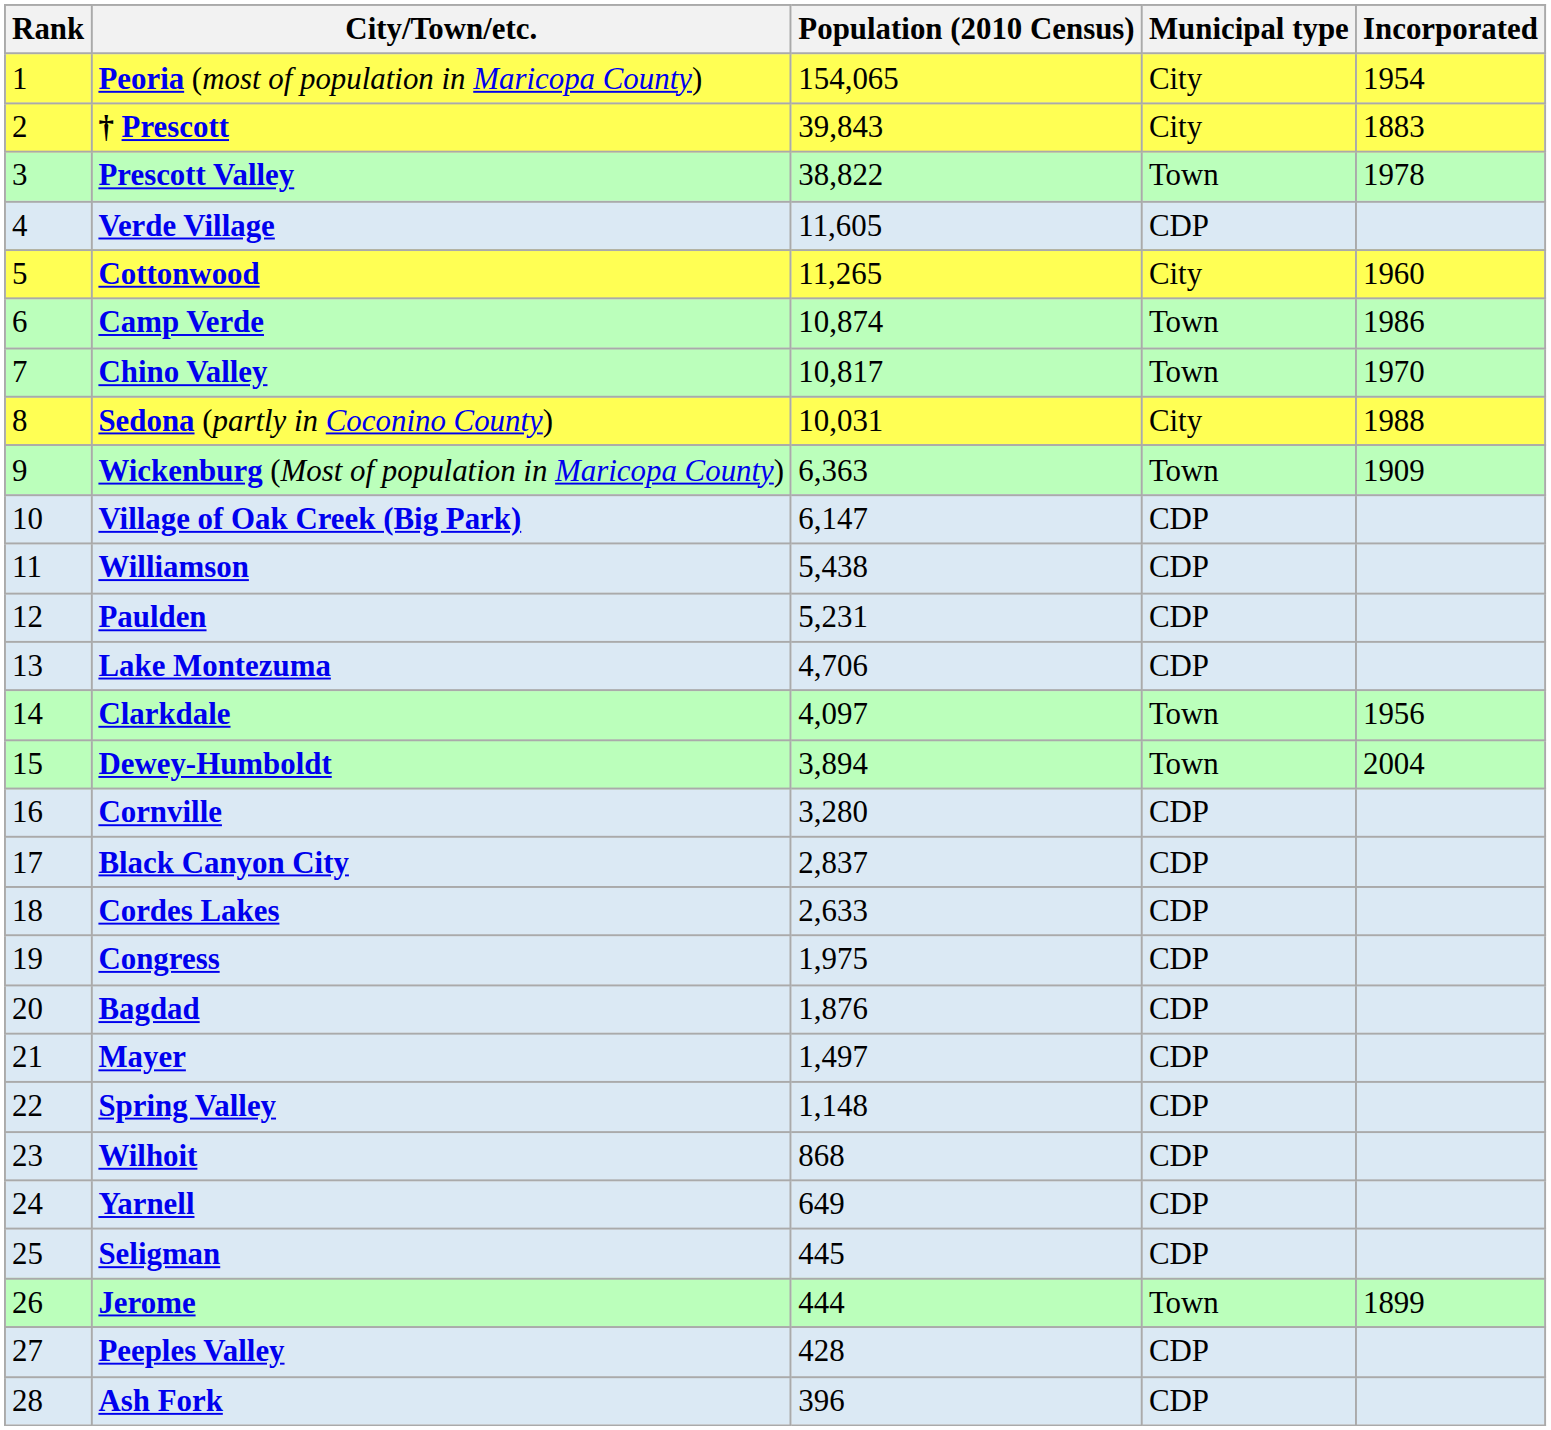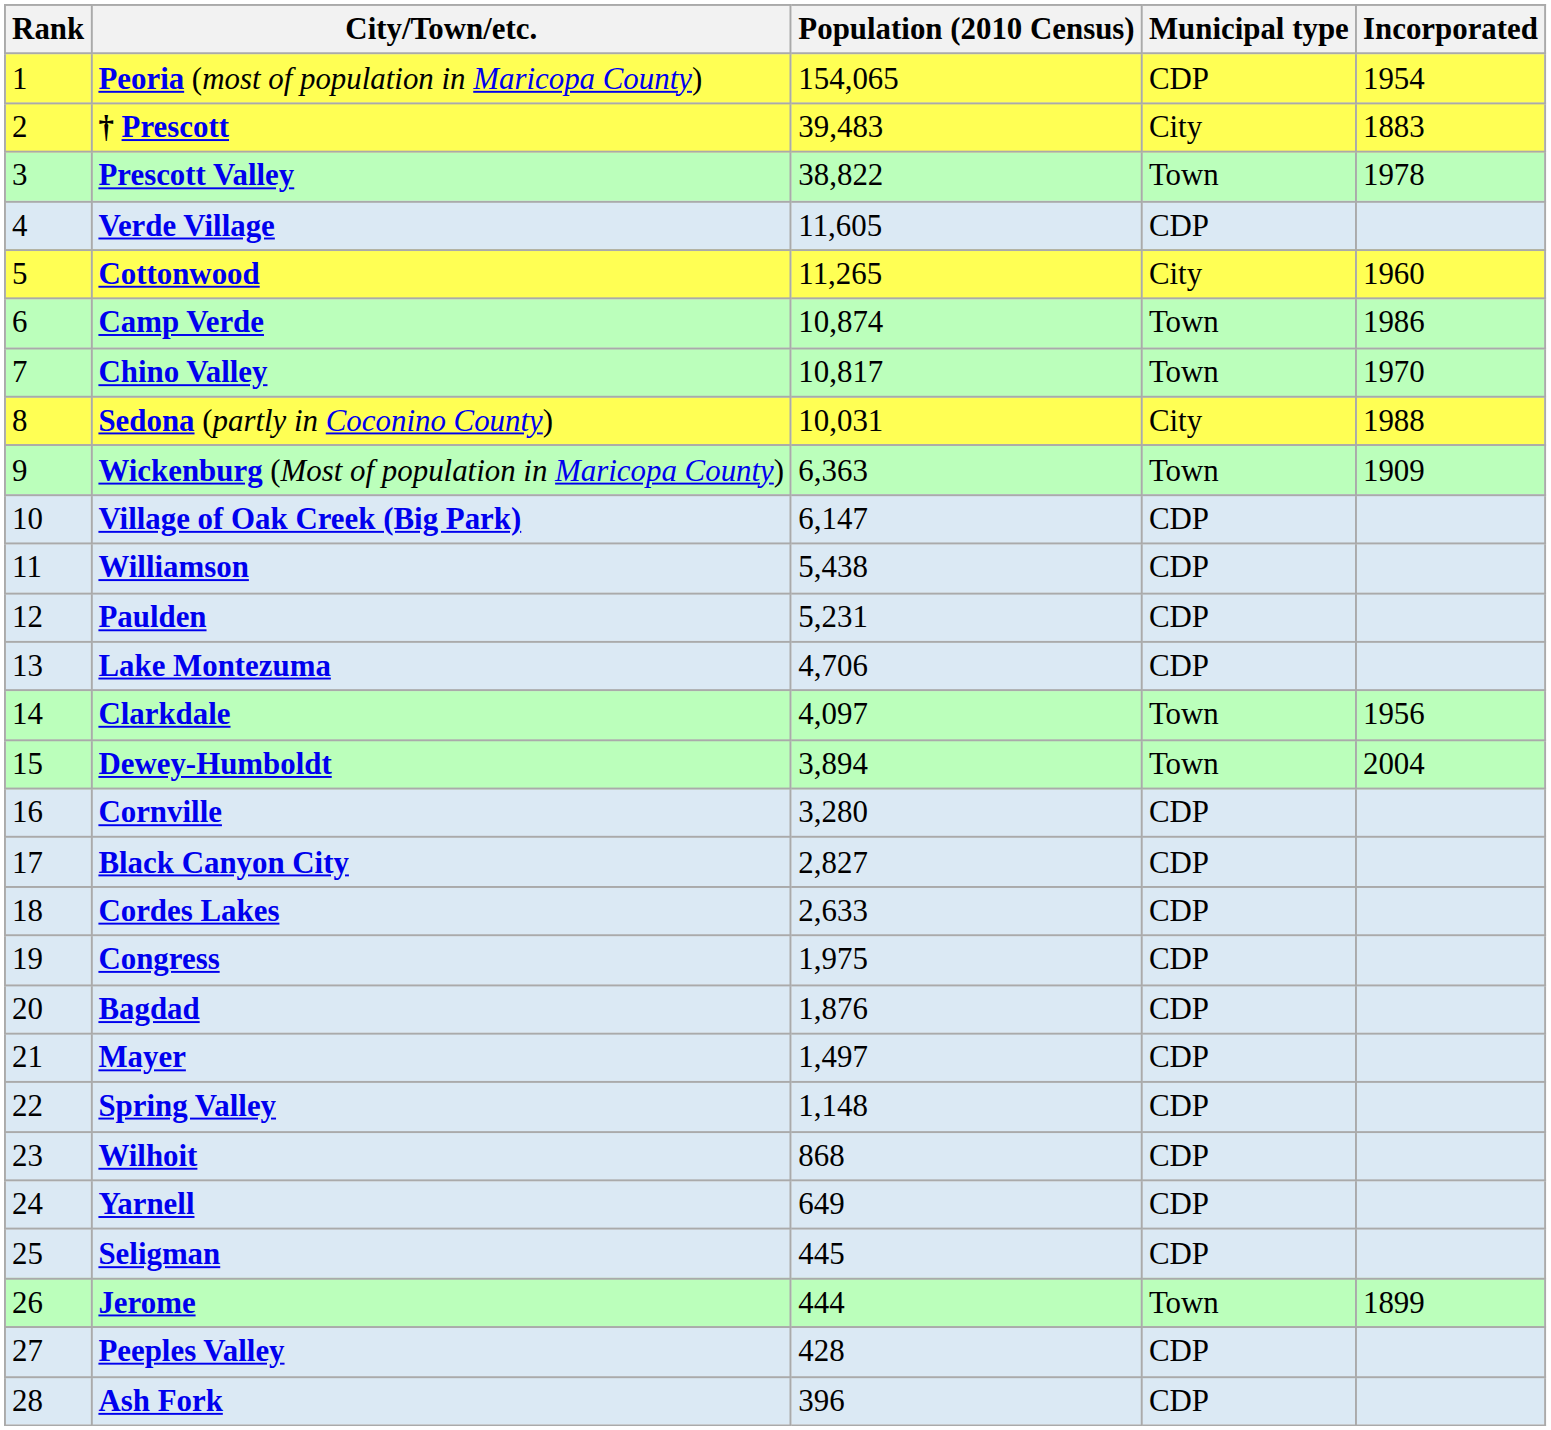Peoria (most of population in Maricopa County) | Municipal type: City -> CDP
† Prescott | Population (2010 Census): 39,843 -> 39,483
Black Canyon City | Population (2010 Census): 2,837 -> 2,827
